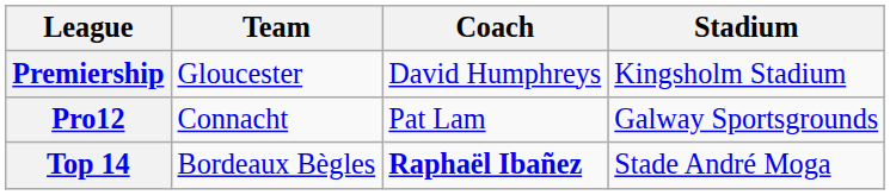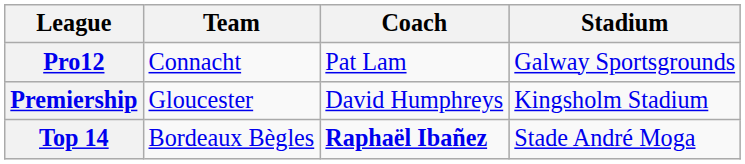rows swapped: Premiership <-> Pro12
